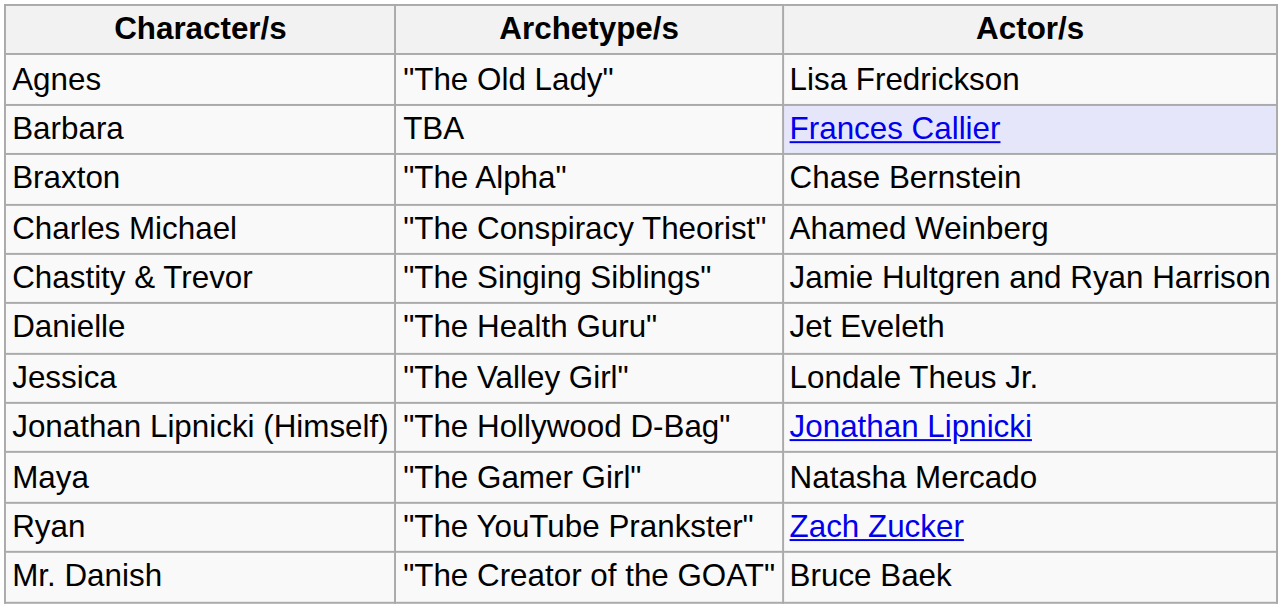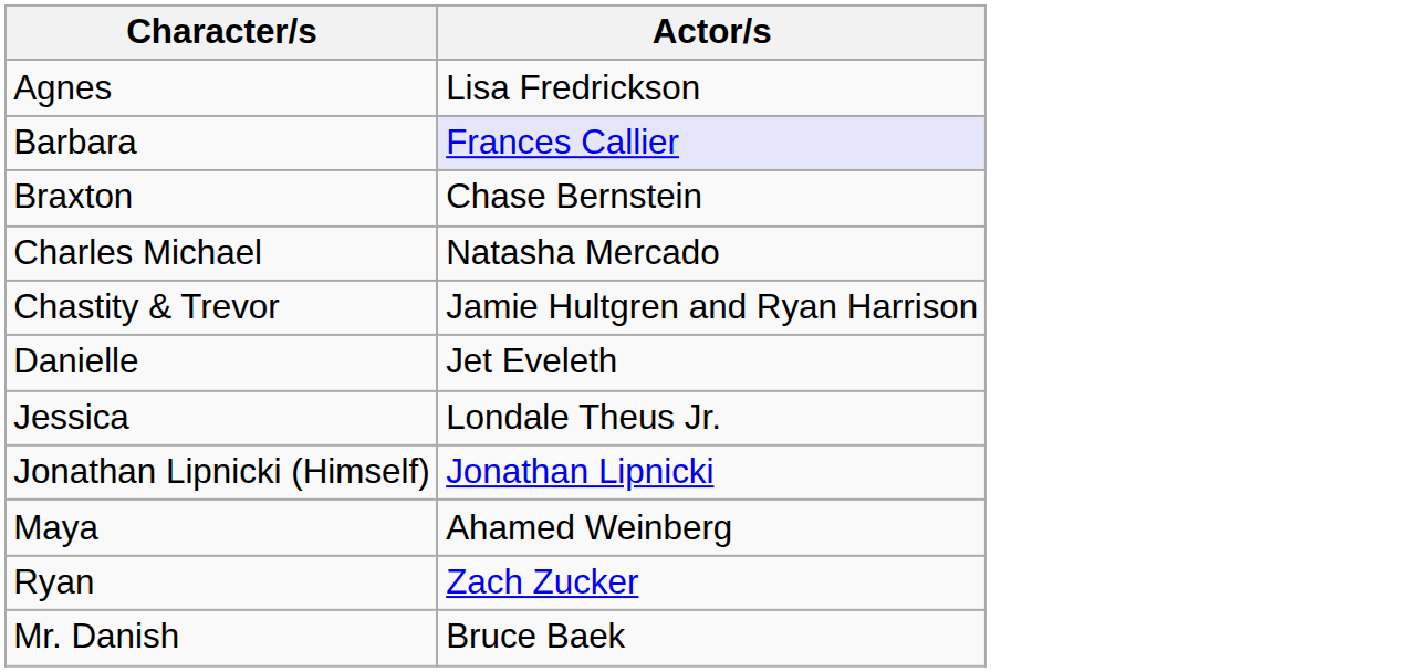- column: Archetype/s | "The Old Lady" | TBA | "The Alpha" | "The Conspiracy Theorist" | "The Singing Siblings" | "The Health Guru" | "The Valley Girl" | "The Hollywood D-Bag" | "The Gamer Girl" | "The YouTube Prankster" | "The Creator of the GOAT"
Charles Michael | Actor/s: Ahamed Weinberg -> Natasha Mercado
Maya | Actor/s: Natasha Mercado -> Ahamed Weinberg
